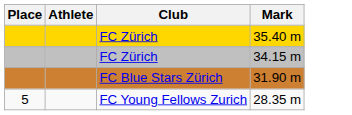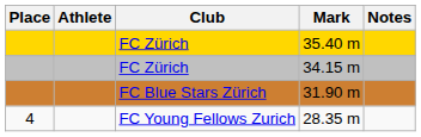+ column: Notes
28.35 m | Place: 5 -> 4
